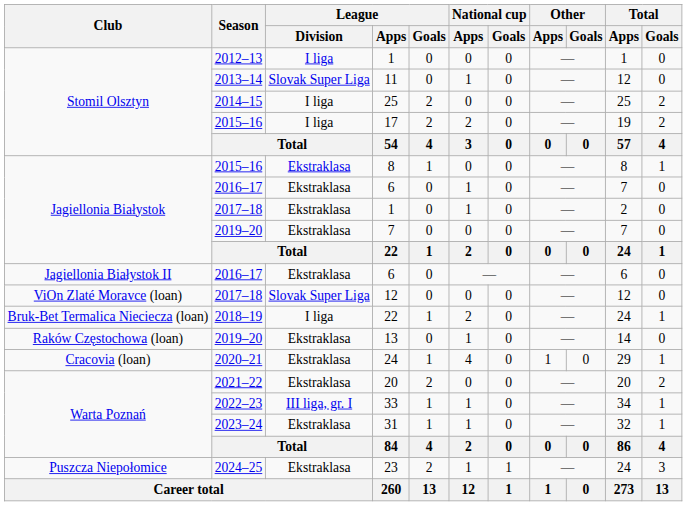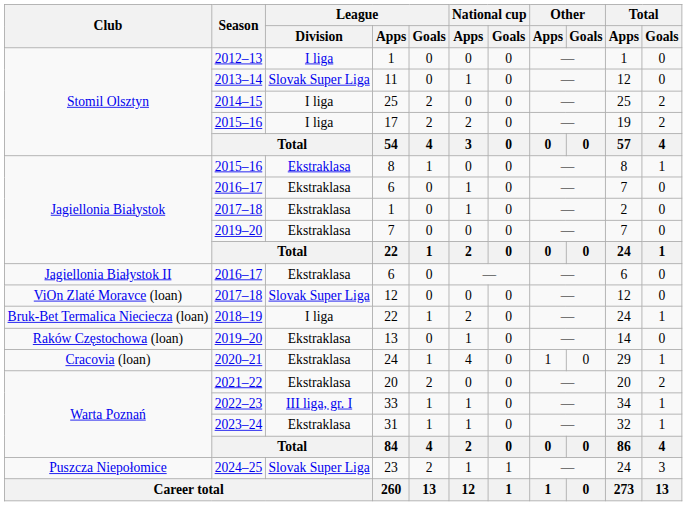23 | League / Division: Ekstraklasa -> Slovak Super Liga
